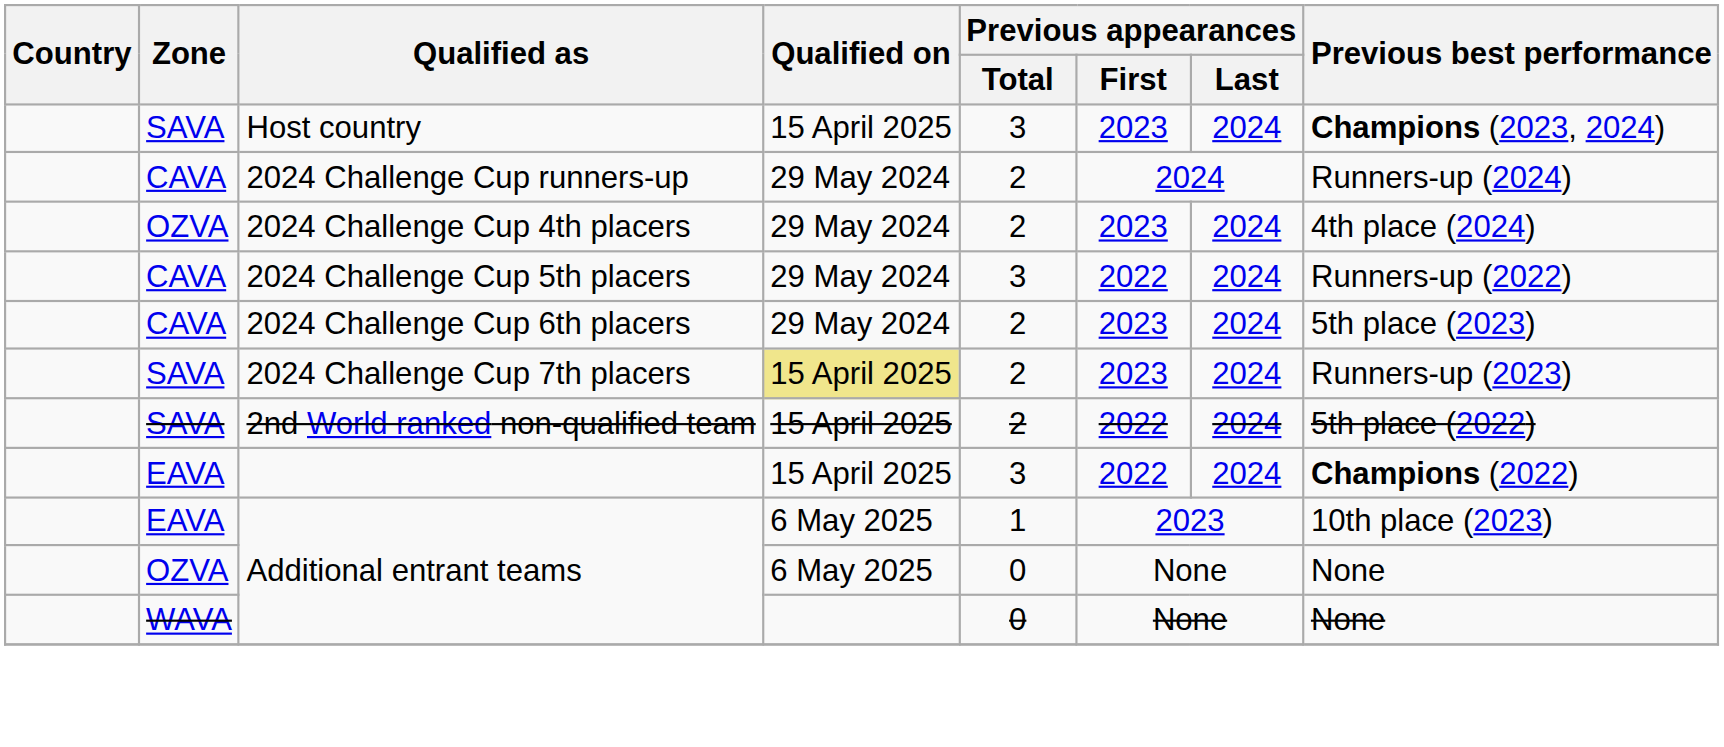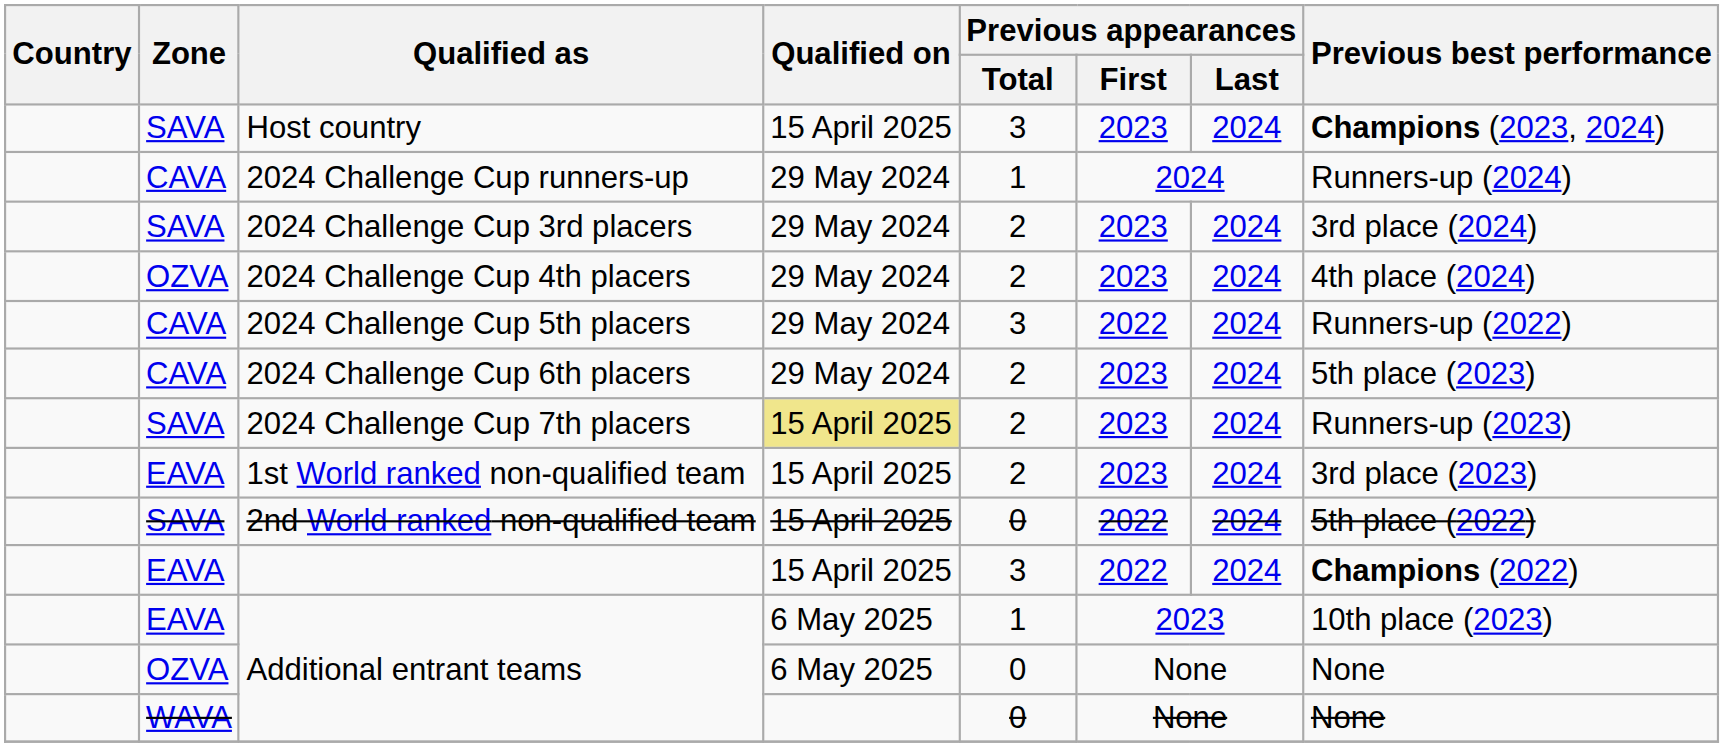2024 Challenge Cup runners-up | Previous appearances / Total: 2 -> 1
+ row: SAVA | 2024 Challenge Cup 3rd placers | 29 May 2024 | 2 | 2023 | 2024 | 3rd place (2024)
+ row: EAVA | 1st World ranked non-qualified team | 15 April 2025 | 2 | 2023 | 2024 | 3rd place (2023)
2nd World ranked non-qualified team | Previous appearances / Total: 2 -> 0
